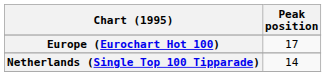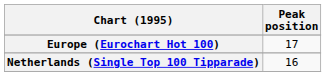Netherlands (Single Top 100 Tipparade) | Peak position: 14 -> 16
